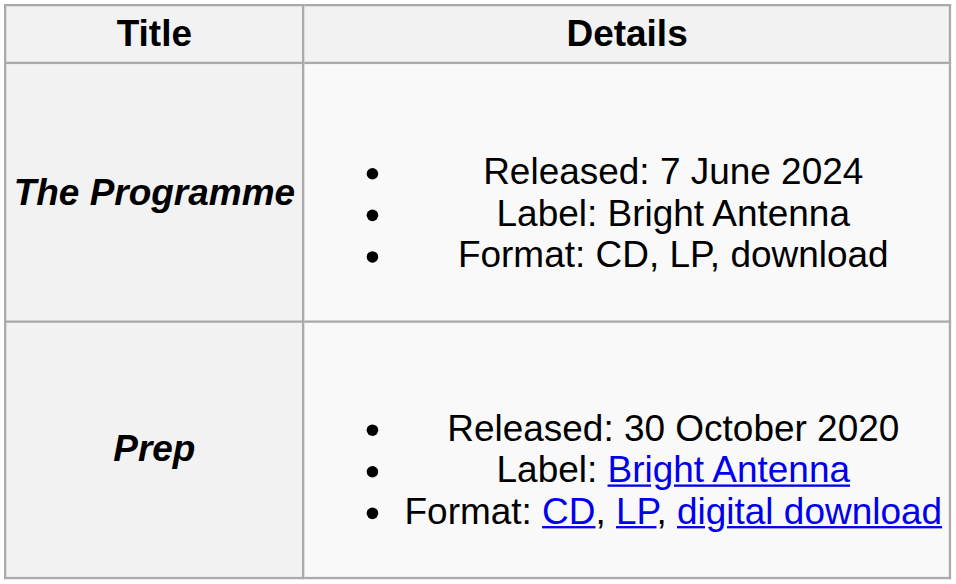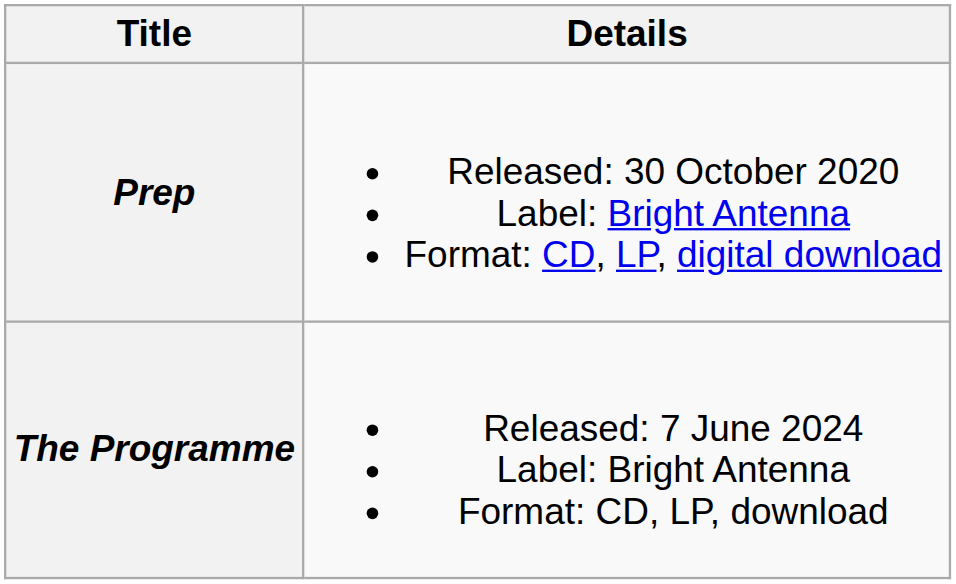rows swapped: Prep <-> The Programme
